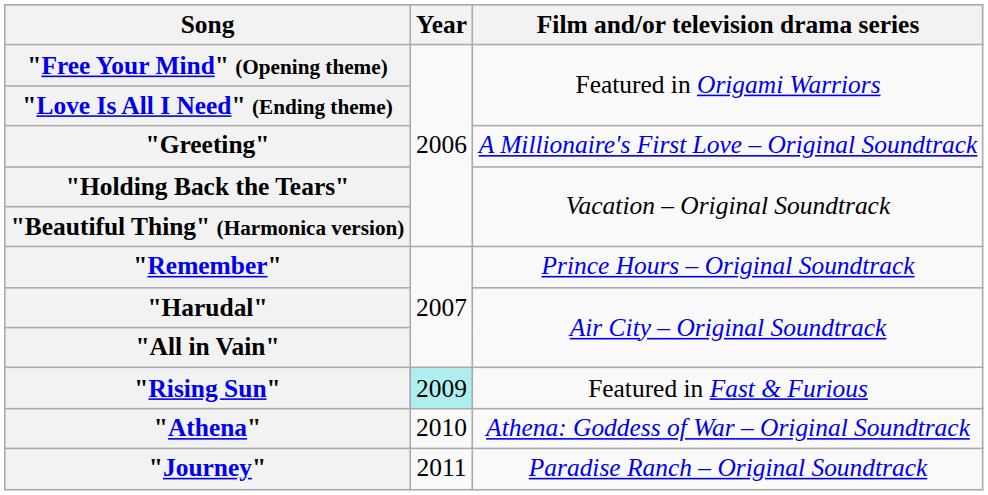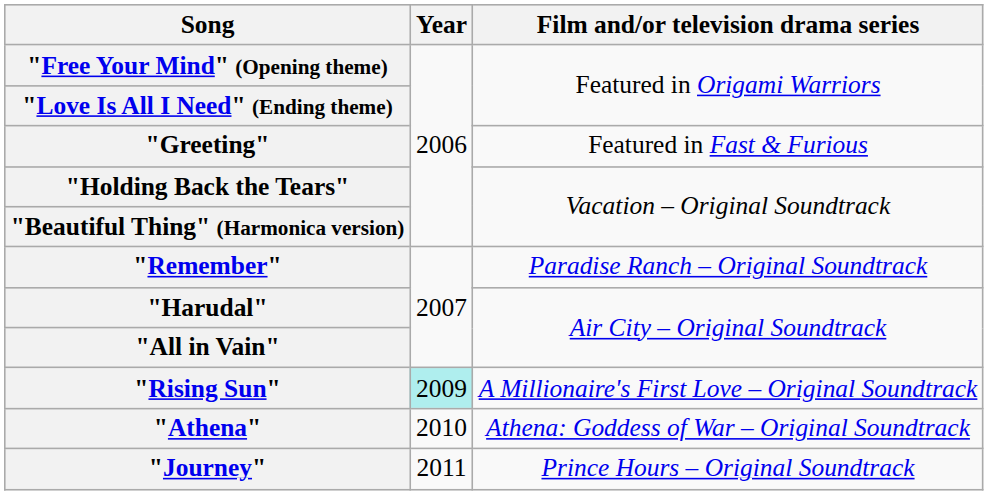"Greeting" | Film and/or television drama series: A Millionaire's First Love – Original Soundtrack -> Featured in Fast & Furious
"Remember" | Film and/or television drama series: Prince Hours – Original Soundtrack -> Paradise Ranch – Original Soundtrack
"Rising Sun" | Film and/or television drama series: Featured in Fast & Furious -> A Millionaire's First Love – Original Soundtrack
"Journey" | Film and/or television drama series: Paradise Ranch – Original Soundtrack -> Prince Hours – Original Soundtrack
